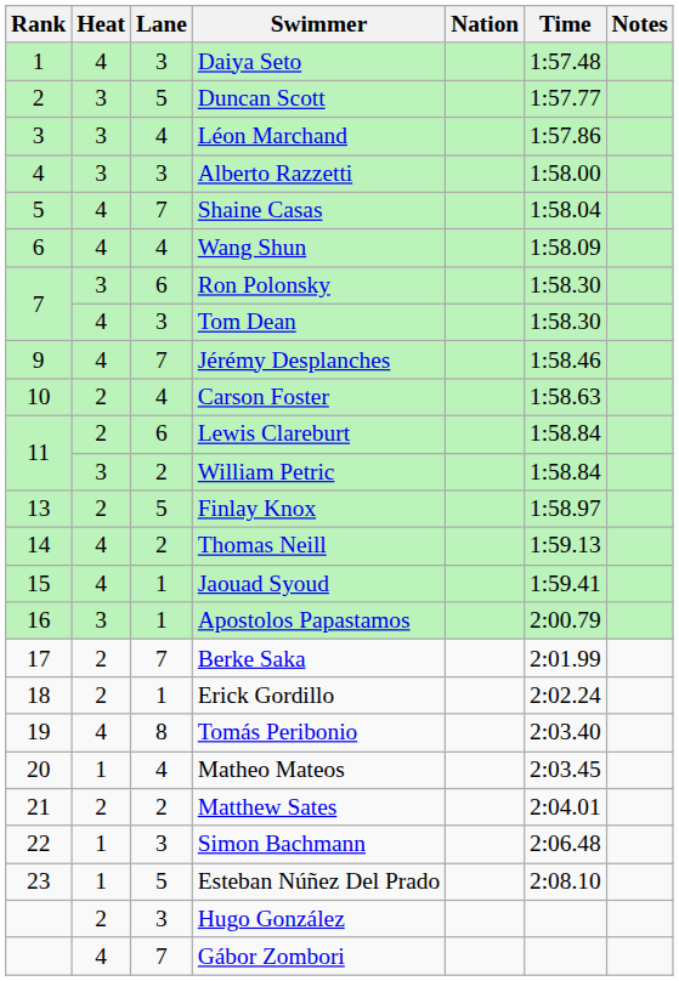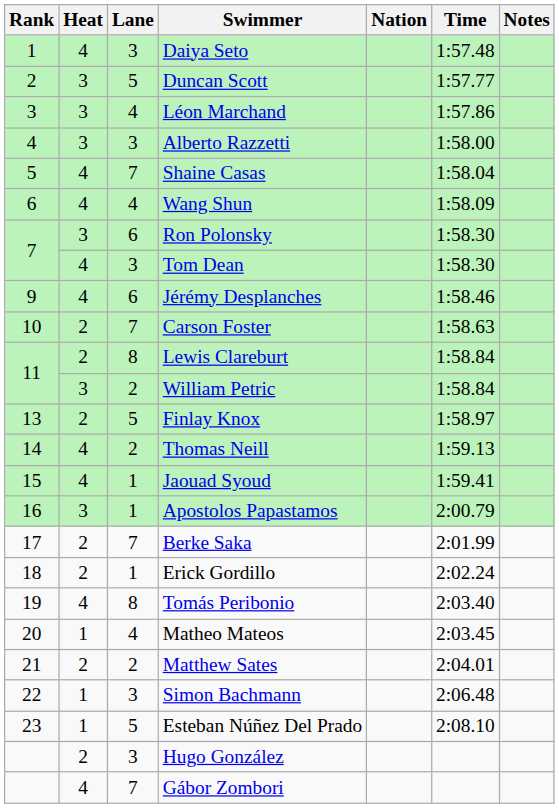Jérémy Desplanches | Lane: 7 -> 6
Carson Foster | Lane: 4 -> 7
Lewis Clareburt | Lane: 6 -> 8
